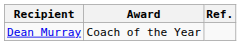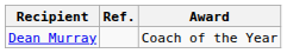columns swapped: Award <-> Ref.
